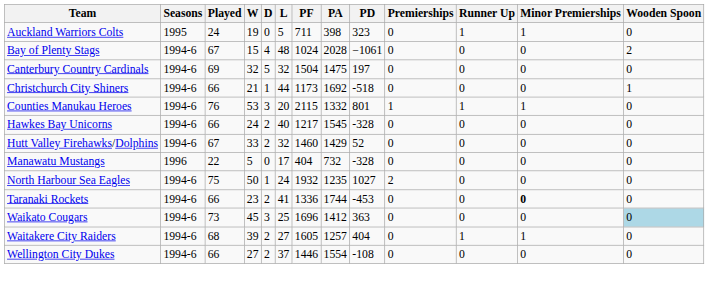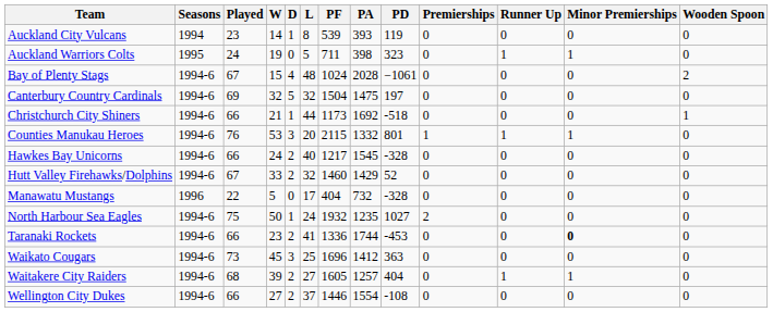+ row: Auckland City Vulcans | 1994 | 23 | 14 | 1 | 8 | 539 | 393 | 119 | 0 | 0 | 0 | 0
Waikato Cougars | Wooden Spoon: lightblue background -> no background
